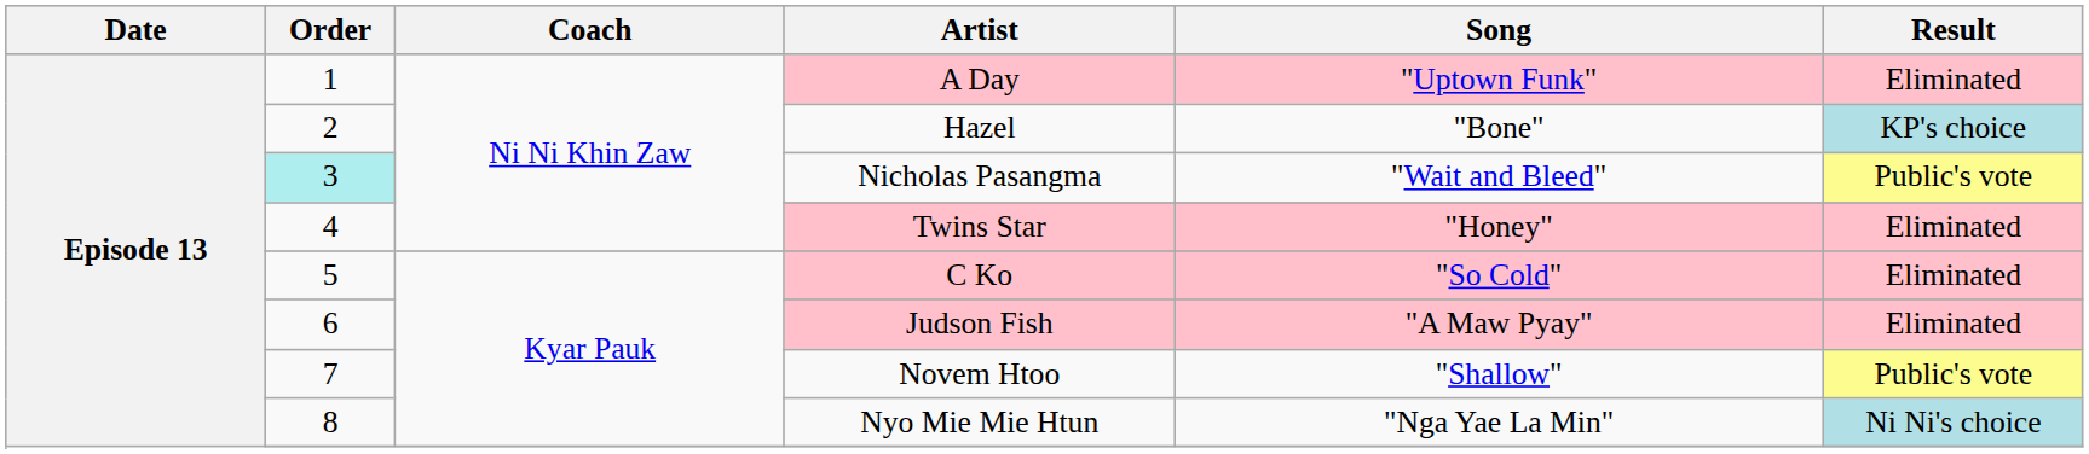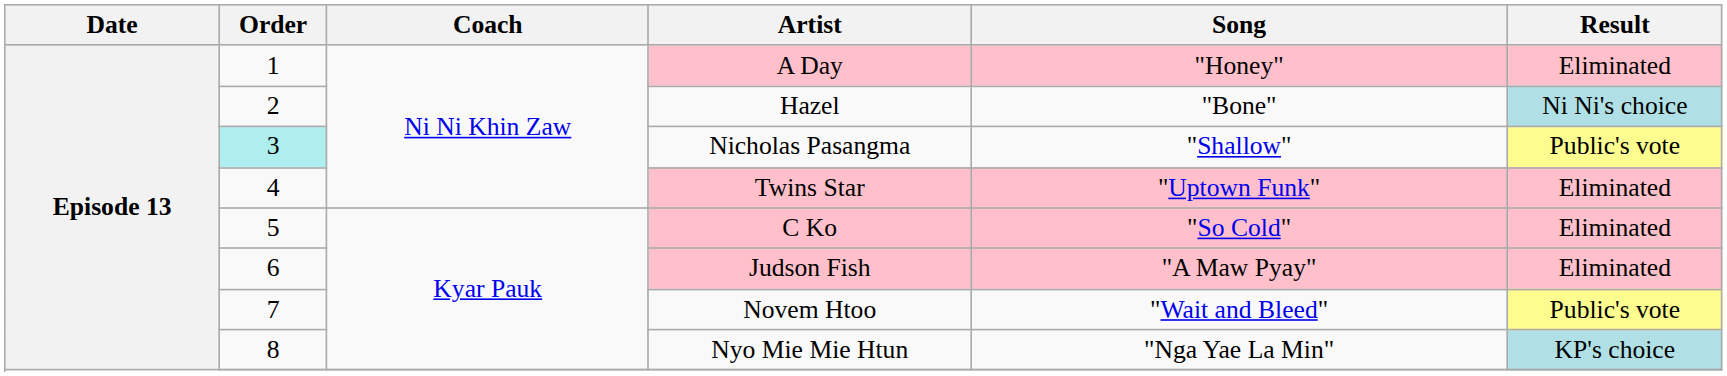A Day | Song: "Uptown Funk" -> "Honey"
Hazel | Result: KP's choice -> Ni Ni's choice
Nicholas Pasangma | Song: "Wait and Bleed" -> "Shallow"
Twins Star | Song: "Honey" -> "Uptown Funk"
Novem Htoo | Song: "Shallow" -> "Wait and Bleed"
Nyo Mie Mie Htun | Result: Ni Ni's choice -> KP's choice
